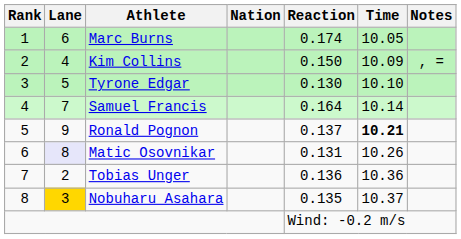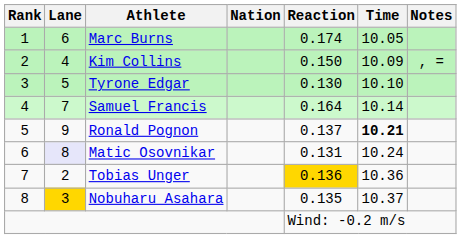Matic Osovnikar | Time: 10.26 -> 10.24
Tobias Unger | Reaction: no background -> gold background
